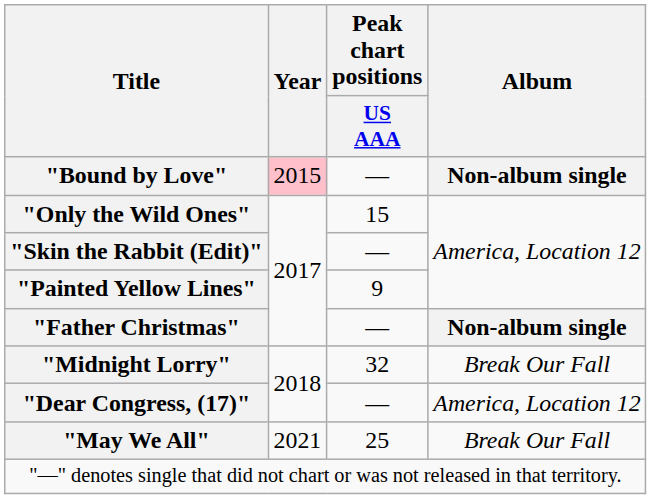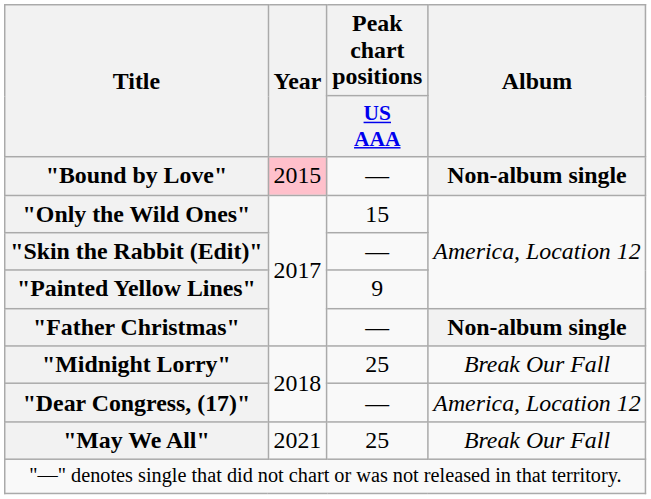"Midnight Lorry" | Peak chart positions / US AAA: 32 -> 25
